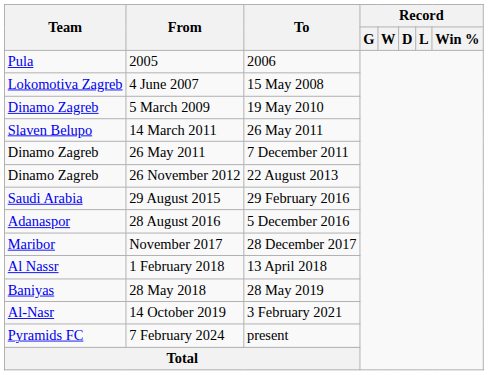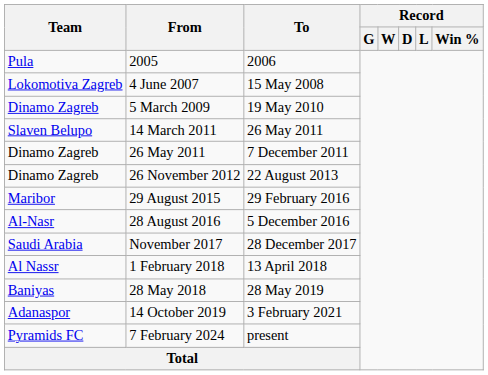29 August 2015 | Team: Saudi Arabia -> Maribor
28 August 2016 | Team: Adanaspor -> Al-Nasr
November 2017 | Team: Maribor -> Saudi Arabia
14 October 2019 | Team: Al-Nasr -> Adanaspor
